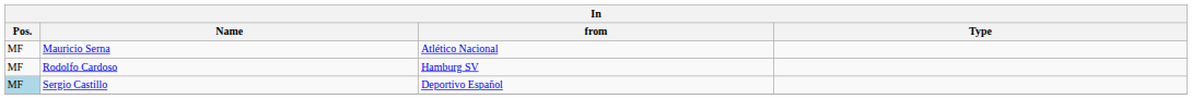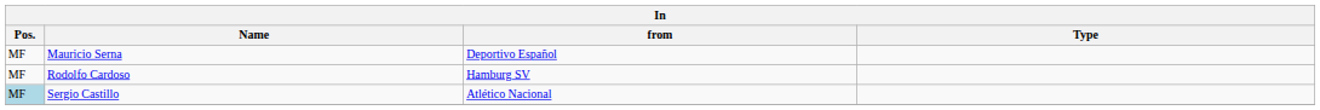Mauricio Serna | from: Atlético Nacional -> Deportivo Español
Sergio Castillo | from: Deportivo Español -> Atlético Nacional
